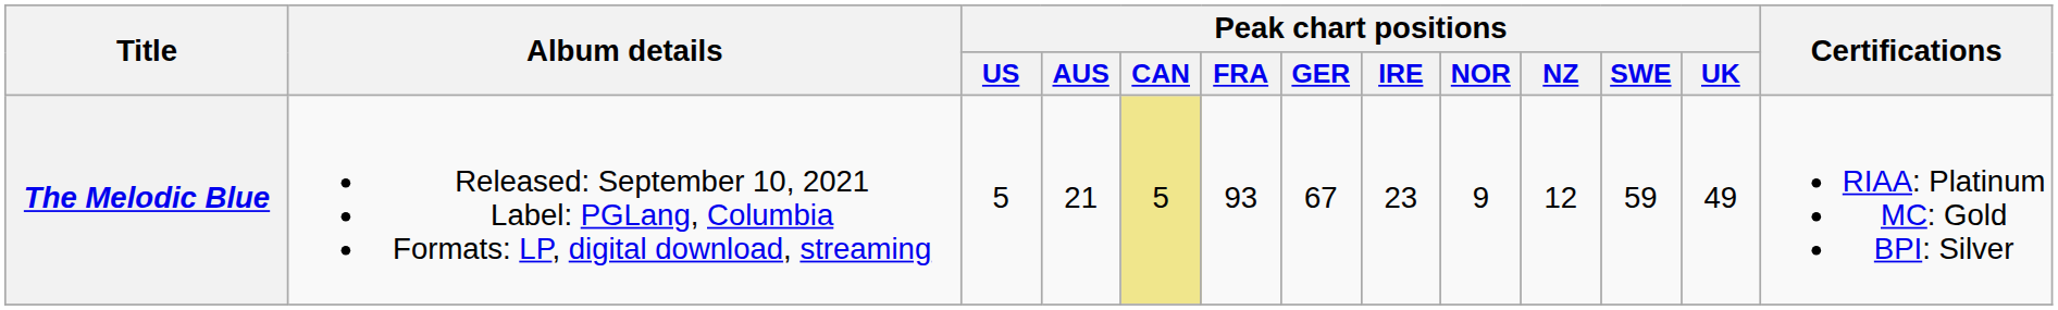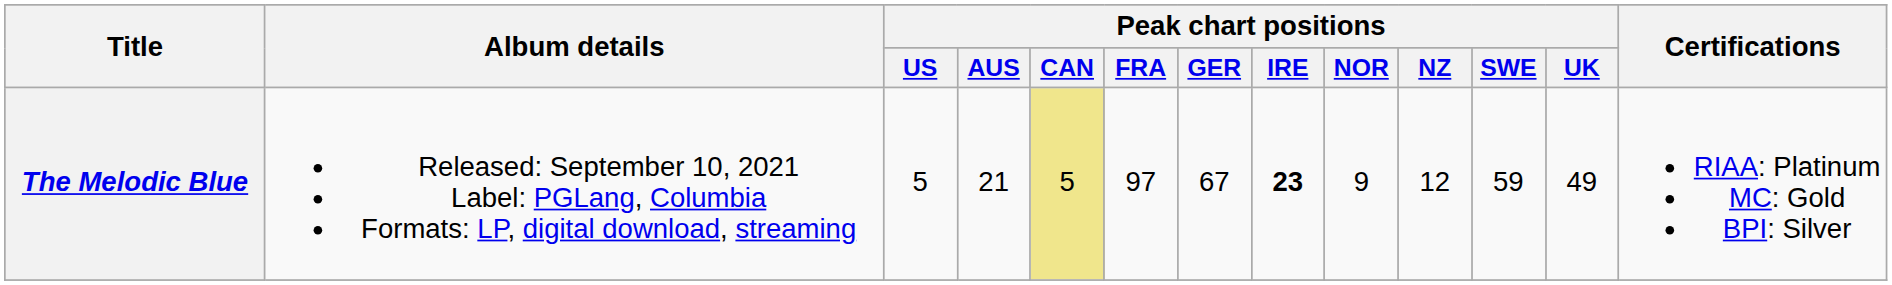The Melodic Blue | Peak chart positions / FRA: 93 -> 97
The Melodic Blue | Peak chart positions / IRE: normal -> bold
